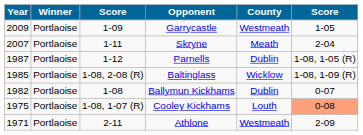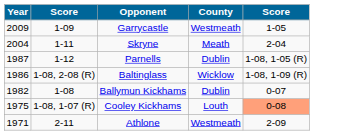- column: Winner | Portlaoise | Portlaoise | Portlaoise | Portlaoise | Portlaoise | Portlaoise | Portlaoise
Skryne | Year: 2007 -> 2004
Baltinglass | Year: 1985 -> 1986
